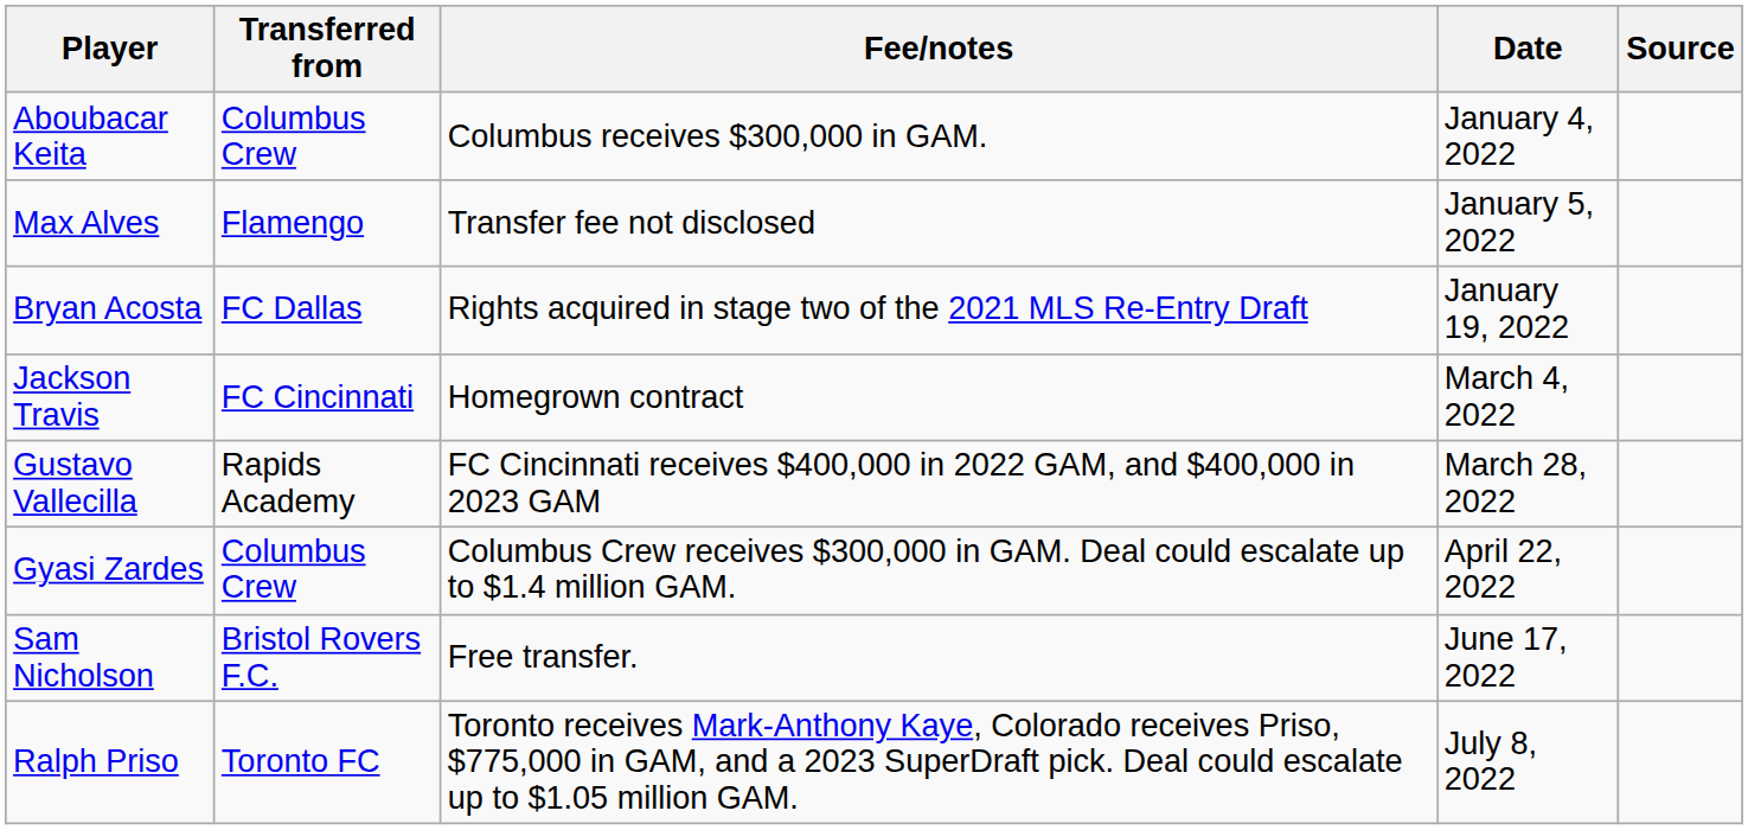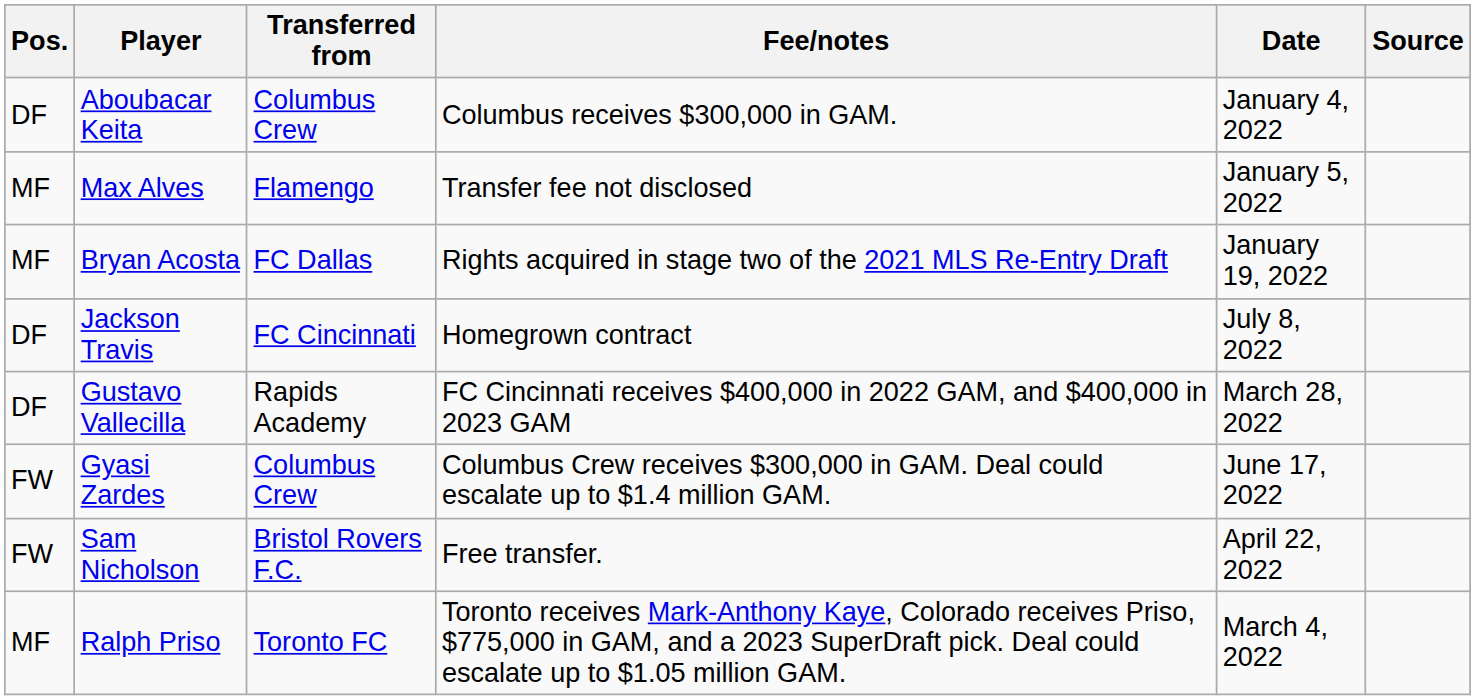+ column: Pos. | DF | MF | MF | DF | DF | FW | FW | MF
Jackson Travis | Date: March 4, 2022 -> July 8, 2022
Gyasi Zardes | Date: April 22, 2022 -> June 17, 2022
Sam Nicholson | Date: June 17, 2022 -> April 22, 2022
Ralph Priso | Date: July 8, 2022 -> March 4, 2022
